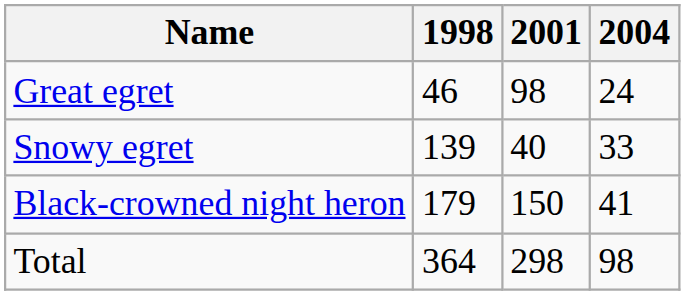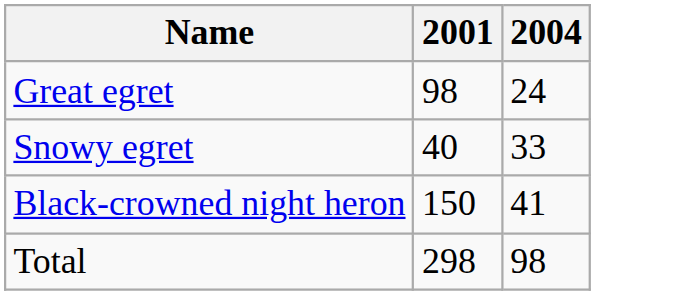- column: 1998 | 46 | 139 | 179 | 364
